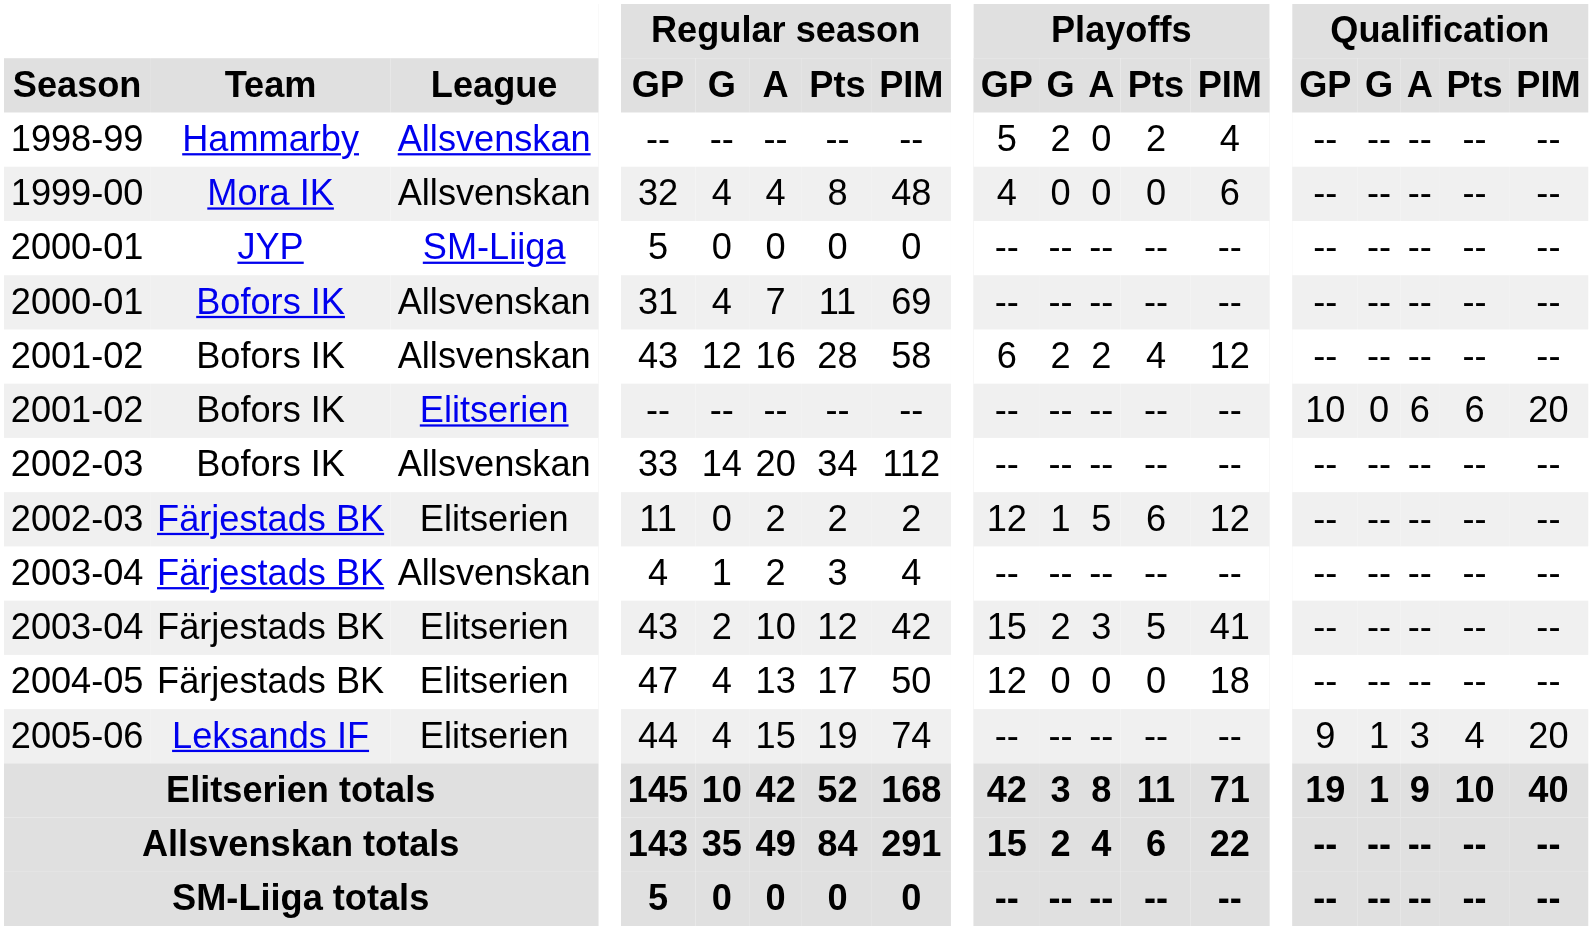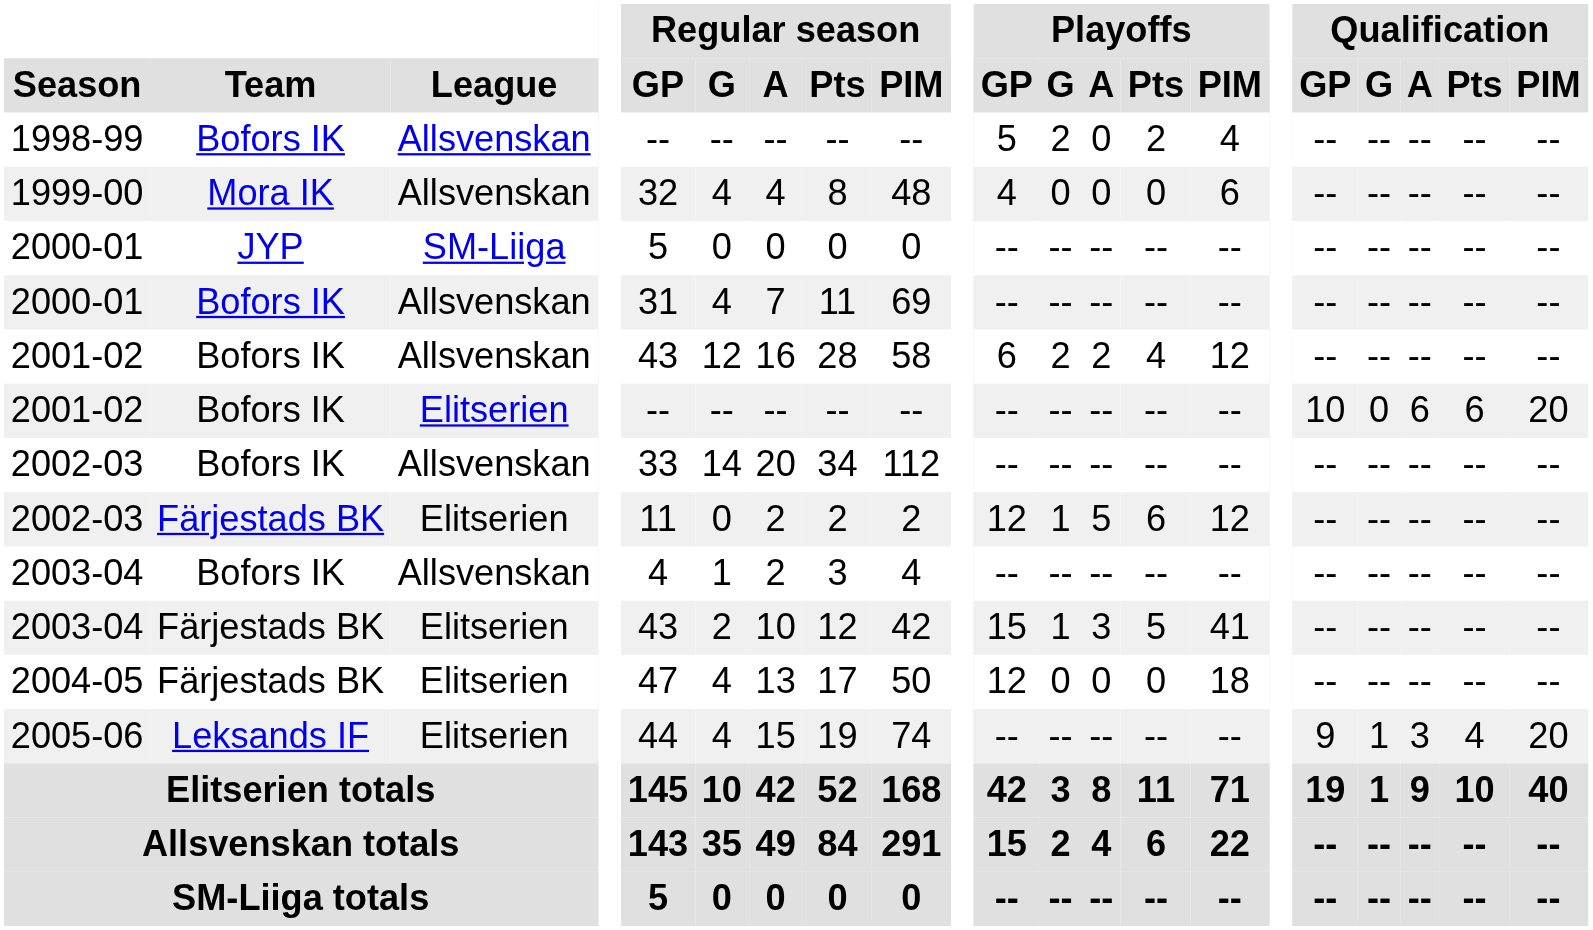1998-99 | Team: Hammarby -> Bofors IK
2003-04 / Allsvenskan | Team: Färjestads BK -> Bofors IK
2003-04 / Elitserien | Playoffs / G: 2 -> 1
